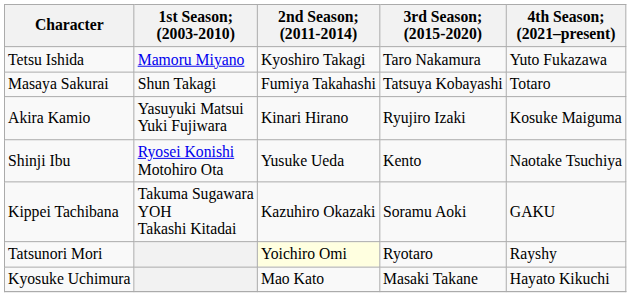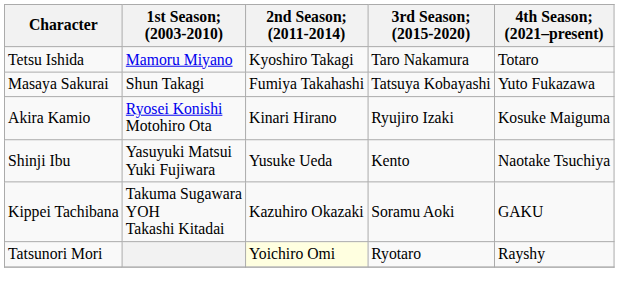Tetsu Ishida | 4th Season; (2021–present): Yuto Fukazawa -> Totaro
Masaya Sakurai | 4th Season; (2021–present): Totaro -> Yuto Fukazawa
Akira Kamio | 1st Season; (2003-2010): Yasuyuki Matsui Yuki Fujiwara -> Ryosei Konishi Motohiro Ota
Shinji Ibu | 1st Season; (2003-2010): Ryosei Konishi Motohiro Ota -> Yasuyuki Matsui Yuki Fujiwara
- row: Kyosuke Uchimura | Mao Kato | Masaki Takane | Hayato Kikuchi
